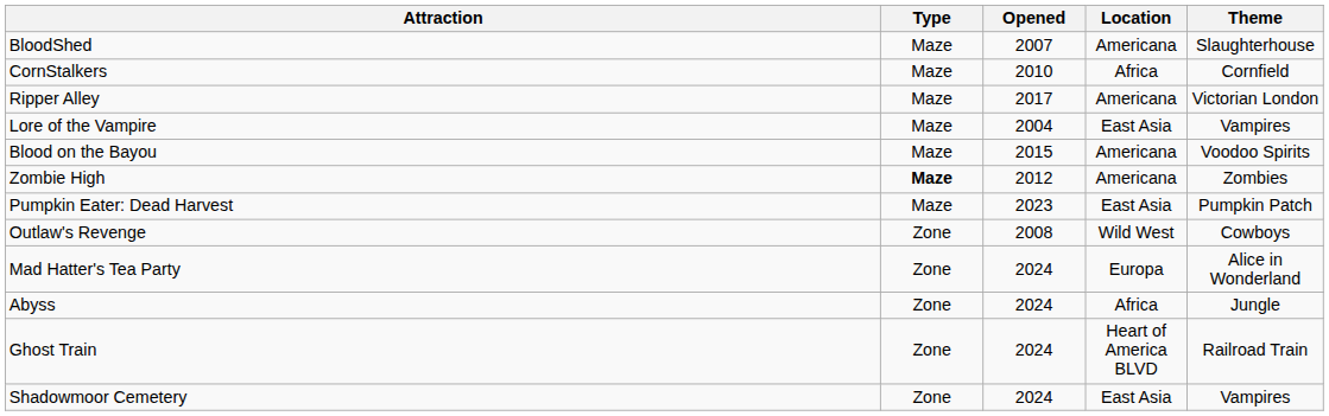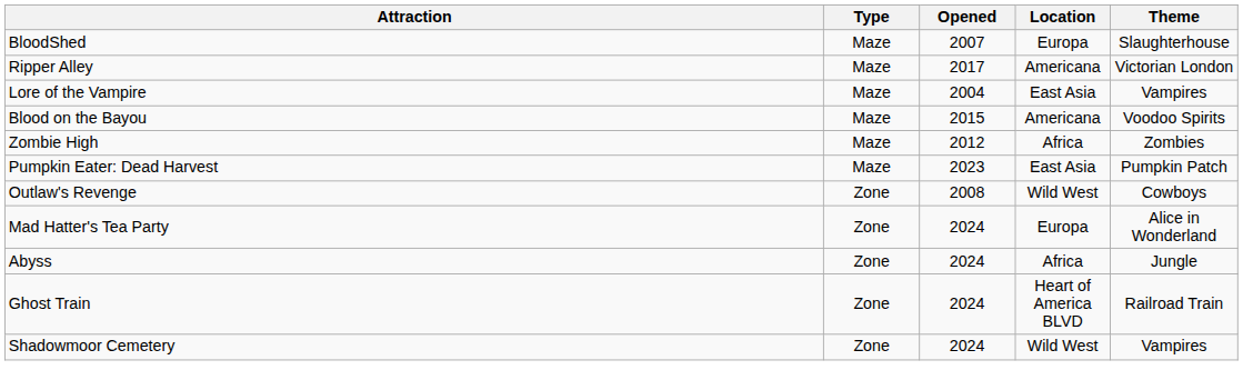BloodShed | Location: Americana -> Europa
- row: CornStalkers | Maze | 2010 | Africa | Cornfield
Zombie High | Type: bold -> normal
Zombie High | Location: Americana -> Africa
Shadowmoor Cemetery | Location: East Asia -> Wild West
